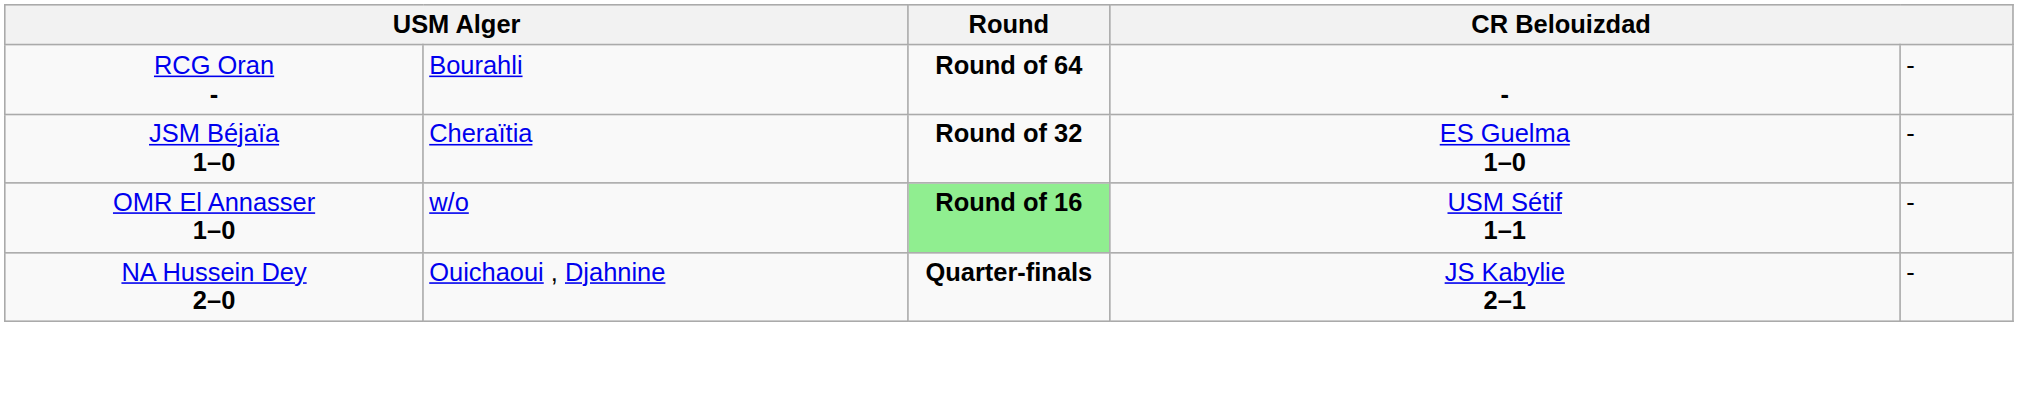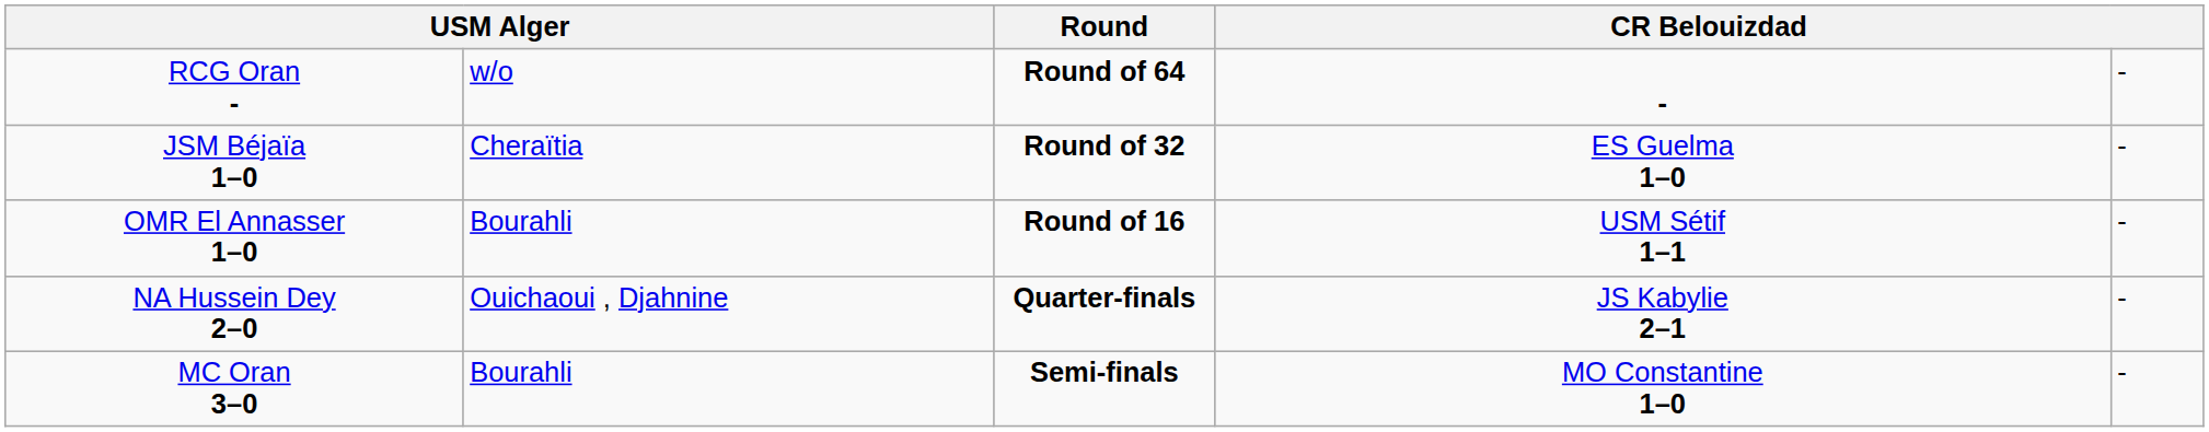RCG Oran - | column 2: Bourahli -> w/o
OMR El Annasser 1–0 | column 2: w/o -> Bourahli
OMR El Annasser 1–0 | Round: lightgreen background -> no background
+ row: MC Oran 3–0 | Bourahli | Semi-finals | MO Constantine 1–0 | -
